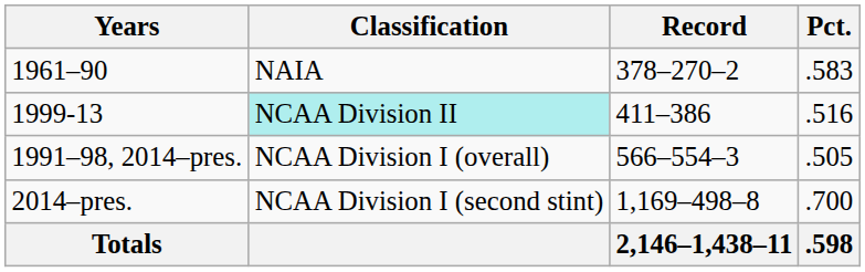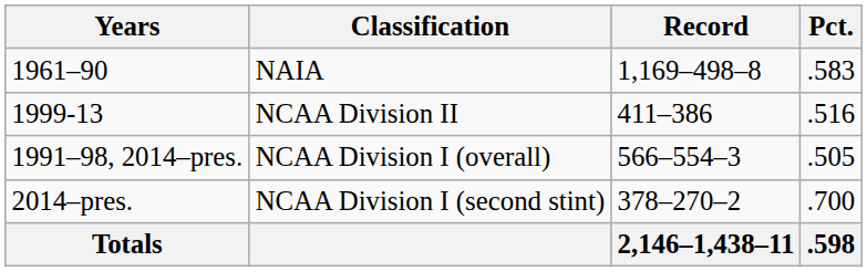1961–90 | Record: 378–270–2 -> 1,169–498–8
1999-13 | Classification: paleturquoise background -> no background
2014–pres. | Record: 1,169–498–8 -> 378–270–2
